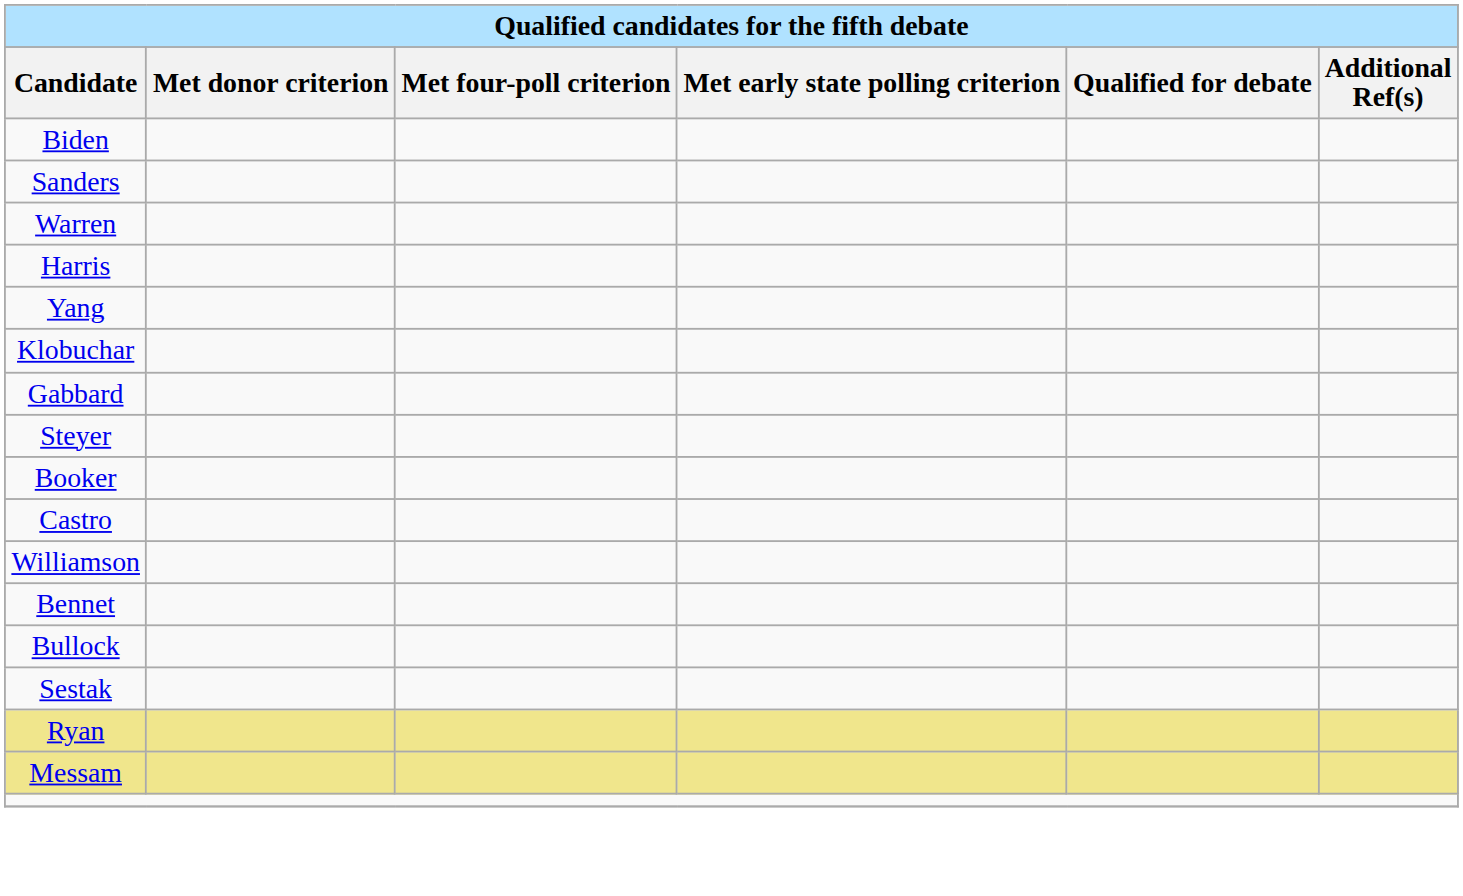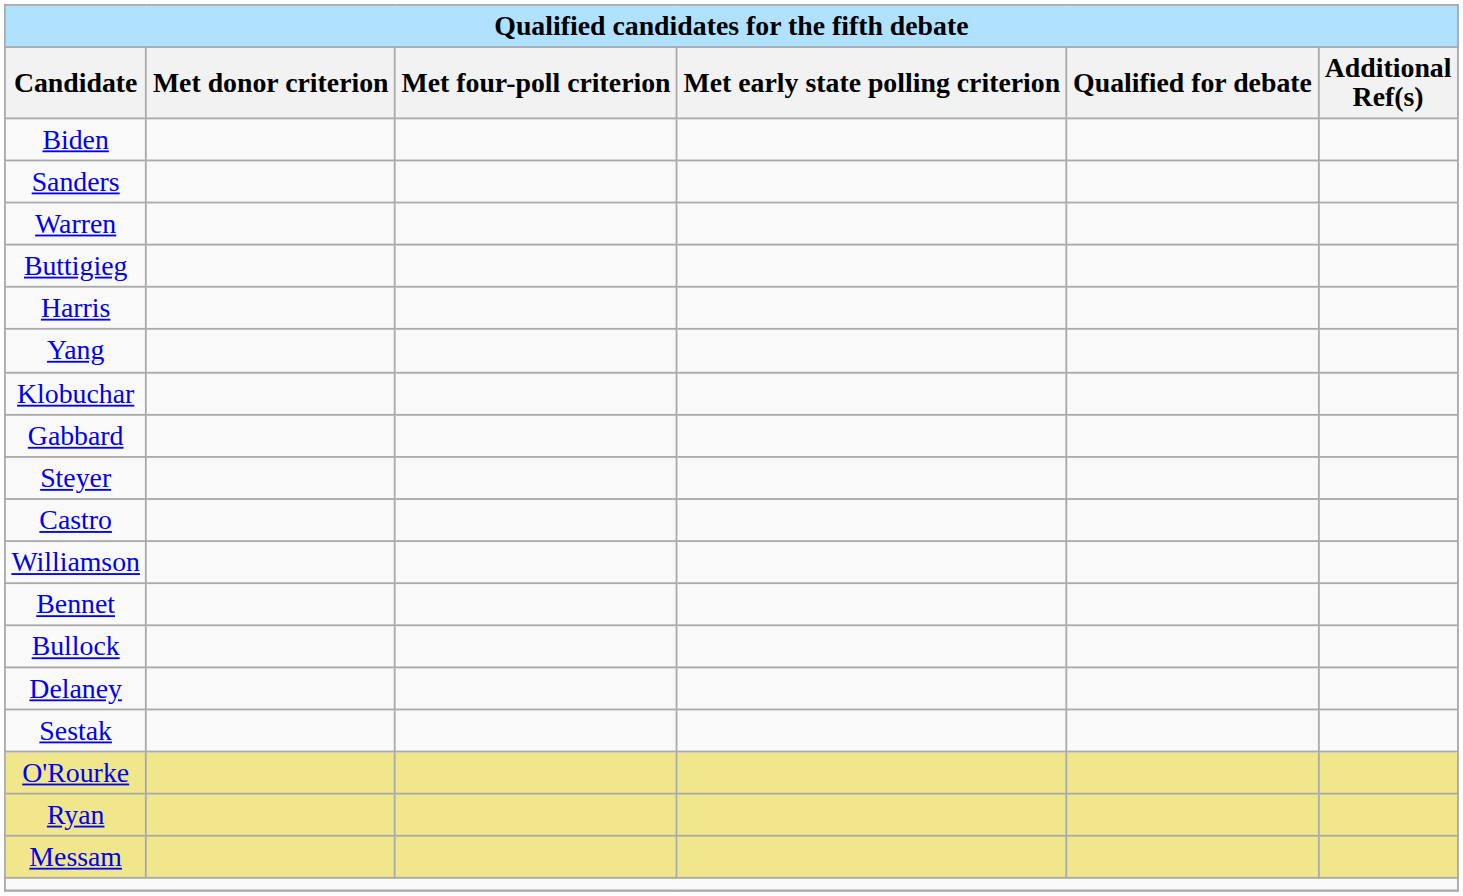+ row: Buttigieg
- row: Booker
+ row: Delaney
+ row: O'Rourke
